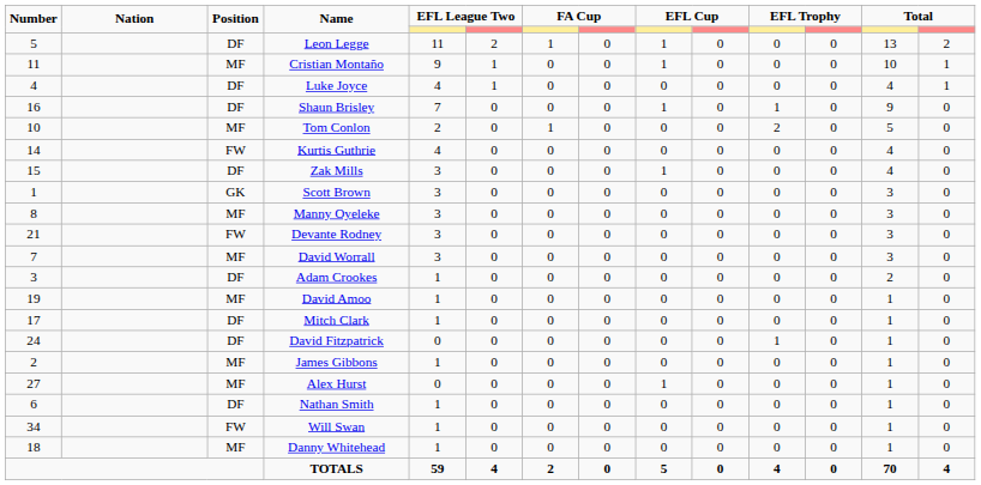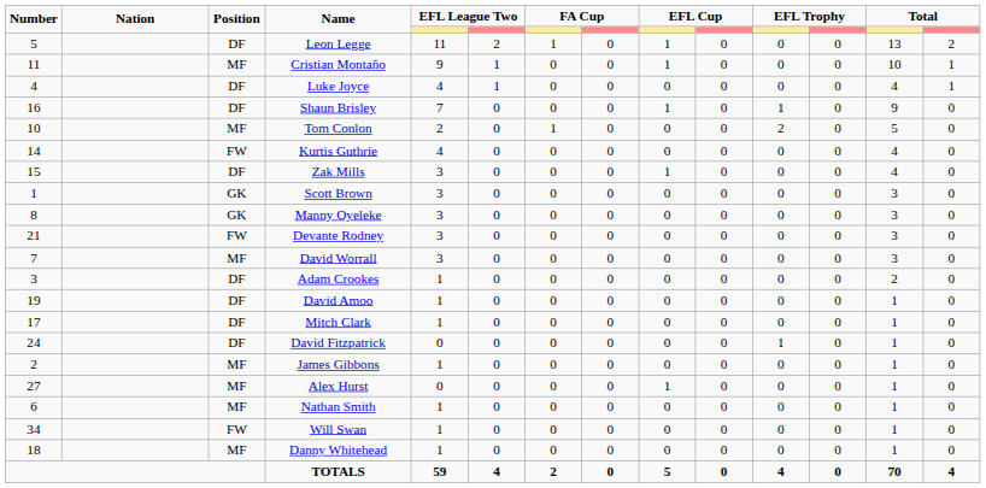Manny Oyeleke | Position: MF -> GK
David Amoo | Position: MF -> DF
Nathan Smith | Position: DF -> MF
